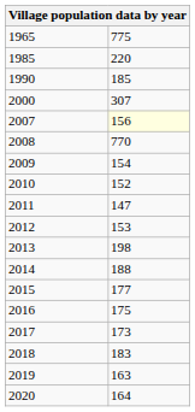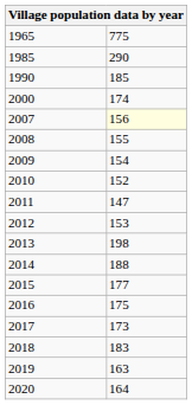1985 | column 2: 220 -> 290
2000 | column 2: 307 -> 174
2008 | column 2: 770 -> 155
